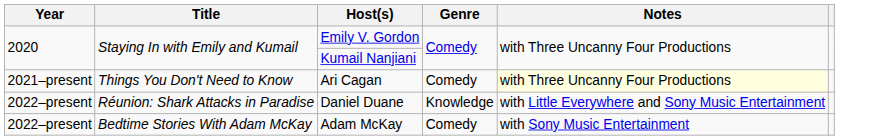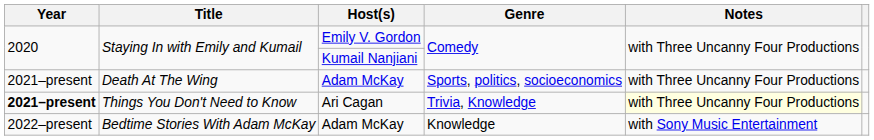+ row: 2021–present | Death At The Wing | Adam McKay | Sports, politics, socioeconomics | with Three Uncanny Four Productions
Things You Don't Need to Know | Year: normal -> bold
Things You Don't Need to Know | Genre: Comedy -> Trivia, Knowledge
- row: 2022–present | Réunion: Shark Attacks in Paradise | Daniel Duane | Knowledge | with Little Everywhere and Sony Music Entertainment
Bedtime Stories With Adam McKay | Genre: Comedy -> Knowledge
